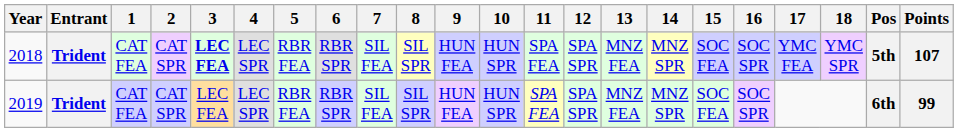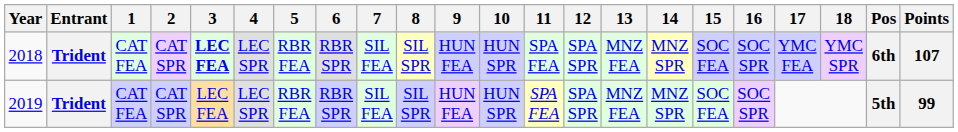2018 | Pos: 5th -> 6th
2019 | Pos: 6th -> 5th
